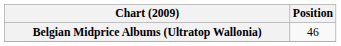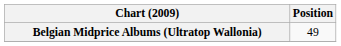Belgian Midprice Albums (Ultratop Wallonia) | Position: 46 -> 49
